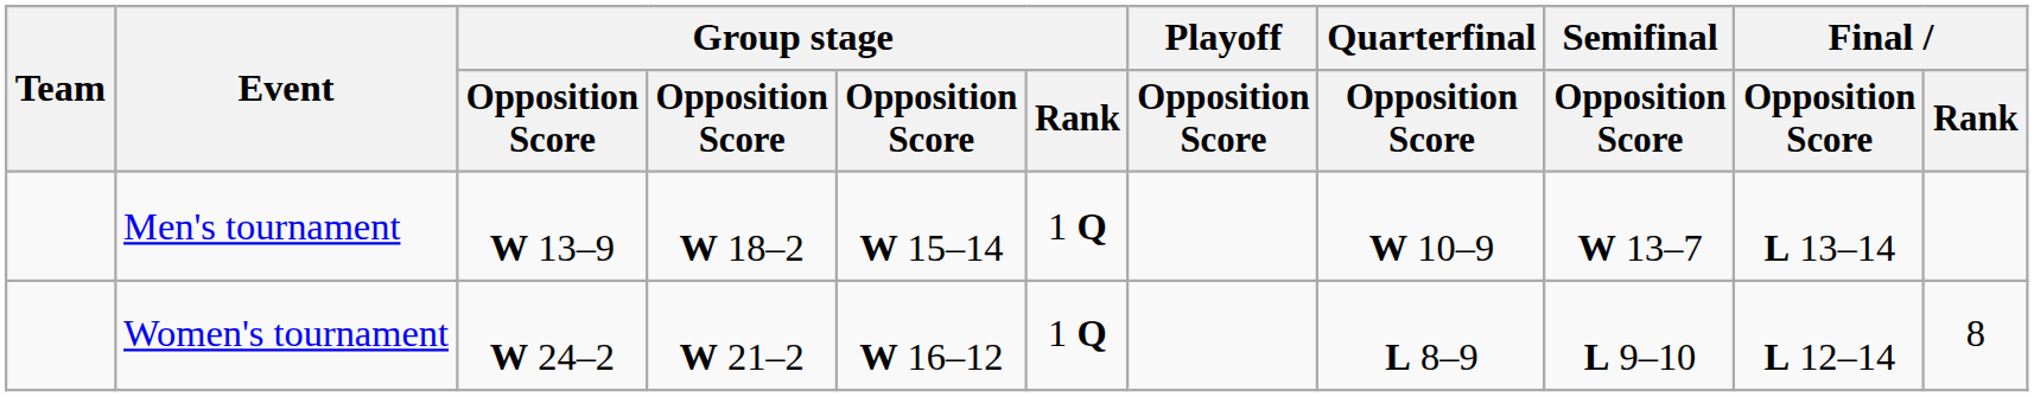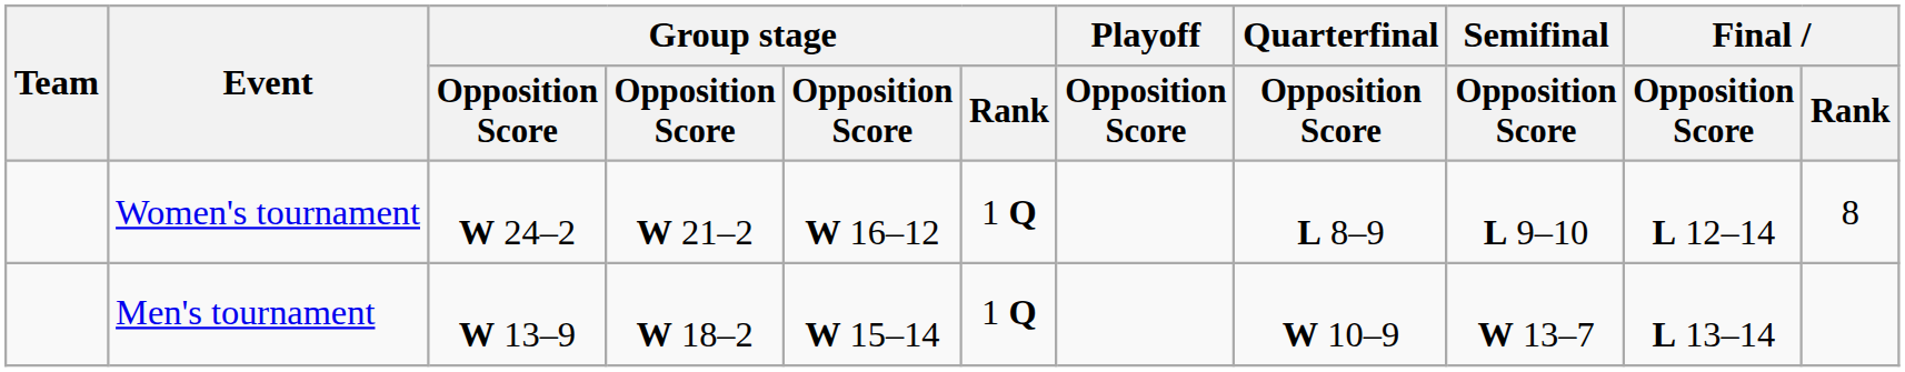rows swapped: Men's tournament <-> Women's tournament
